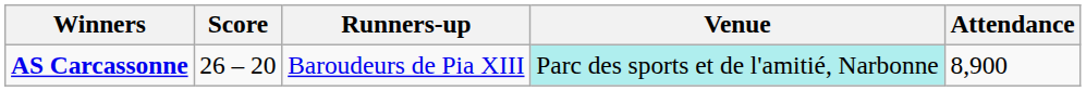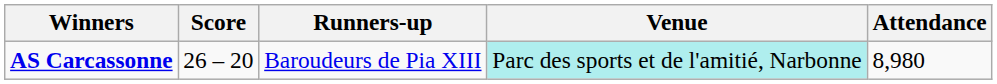AS Carcassonne | Attendance: 8,900 -> 8,980
